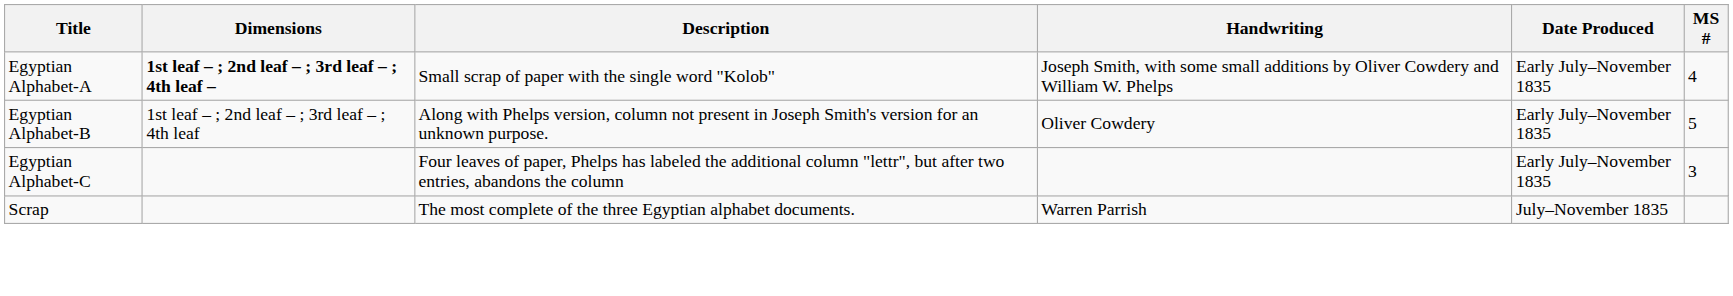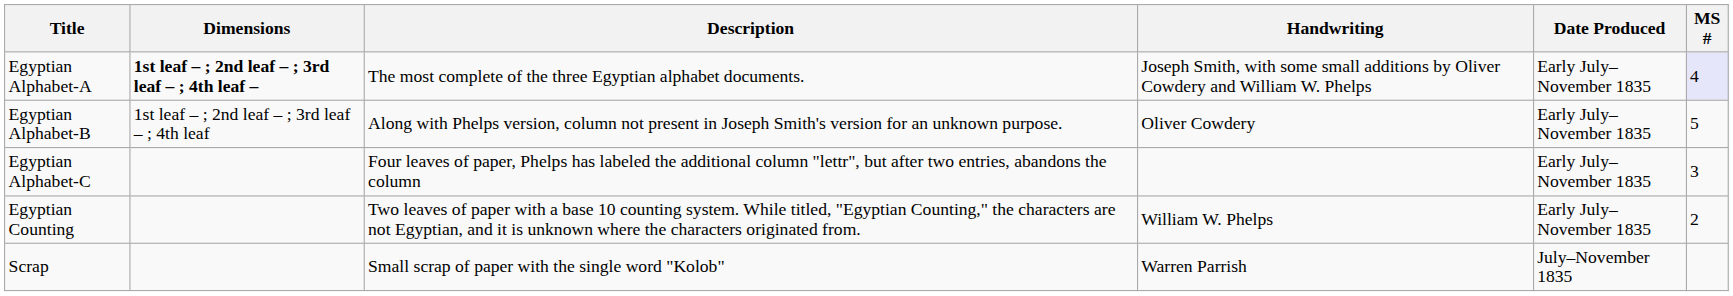Egyptian Alphabet-A | Description: Small scrap of paper with the single word "Kolob" -> The most complete of the three Egyptian alphabet documents.
Egyptian Alphabet-A | MS #: no background -> lavender background
+ row: Egyptian Counting | Two leaves of paper with a base 10 counting system. While titled, "Egyptian Counting," the characters are not Egyptian, and it is unknown where the characters originated from. | William W. Phelps | Early July–November 1835 | 2
Scrap | Description: The most complete of the three Egyptian alphabet documents. -> Small scrap of paper with the single word "Kolob"
